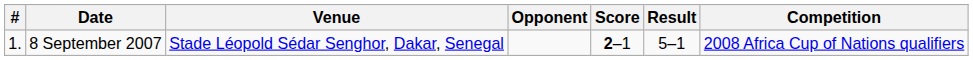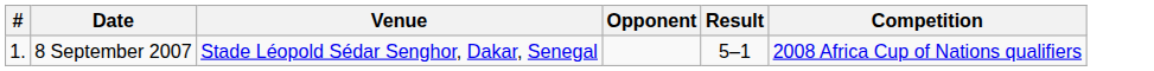- column: Score | 2–1
